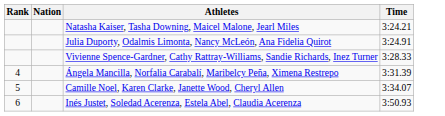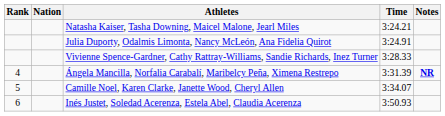+ column: Notes | NR
